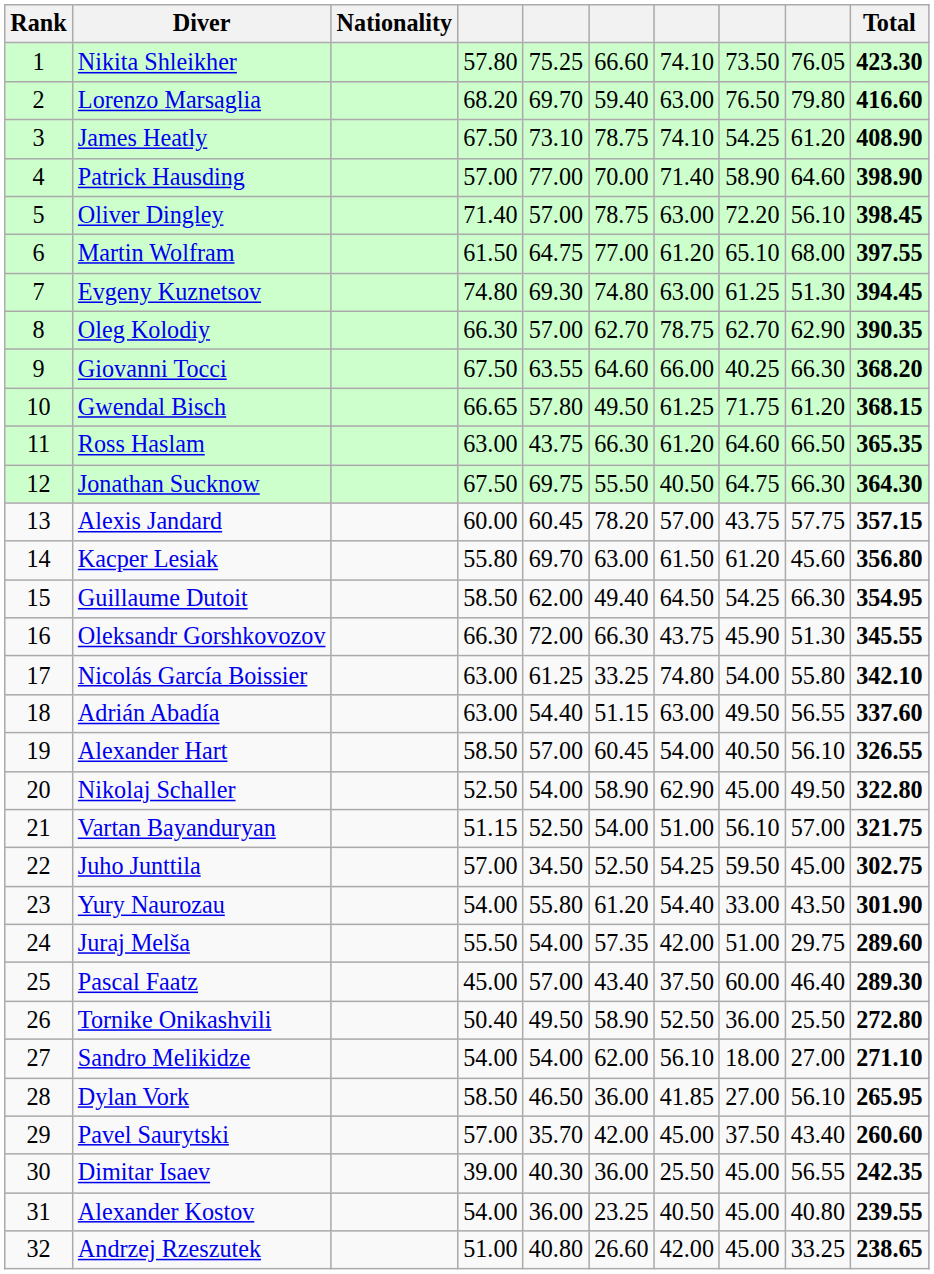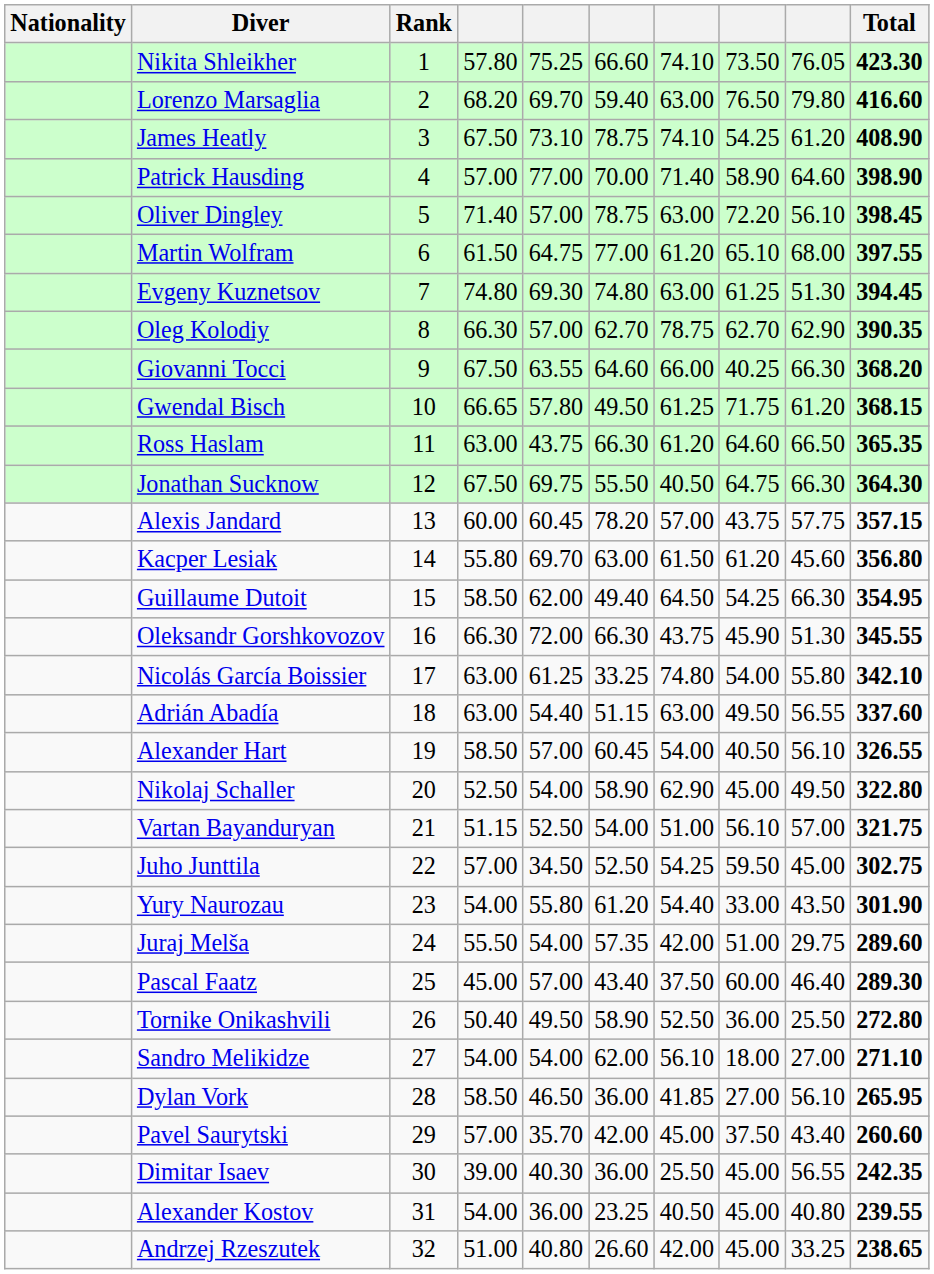columns swapped: Rank <-> Nationality
